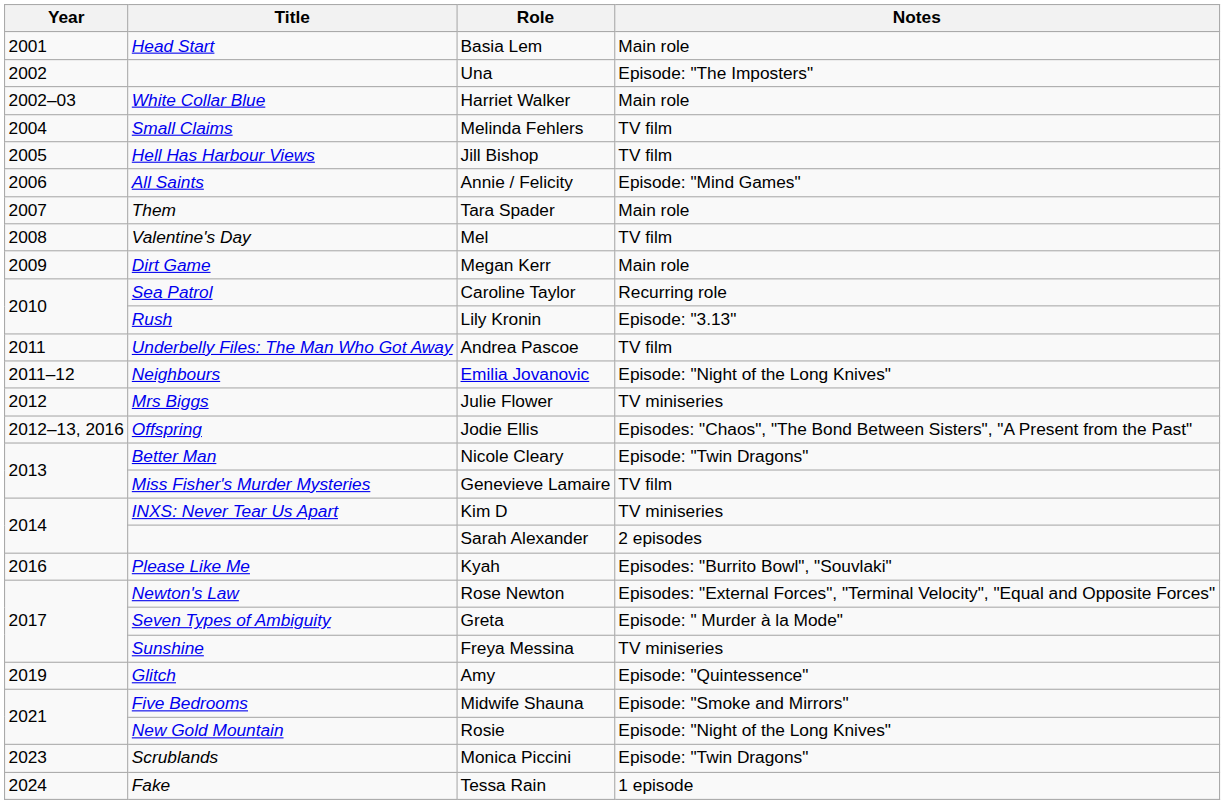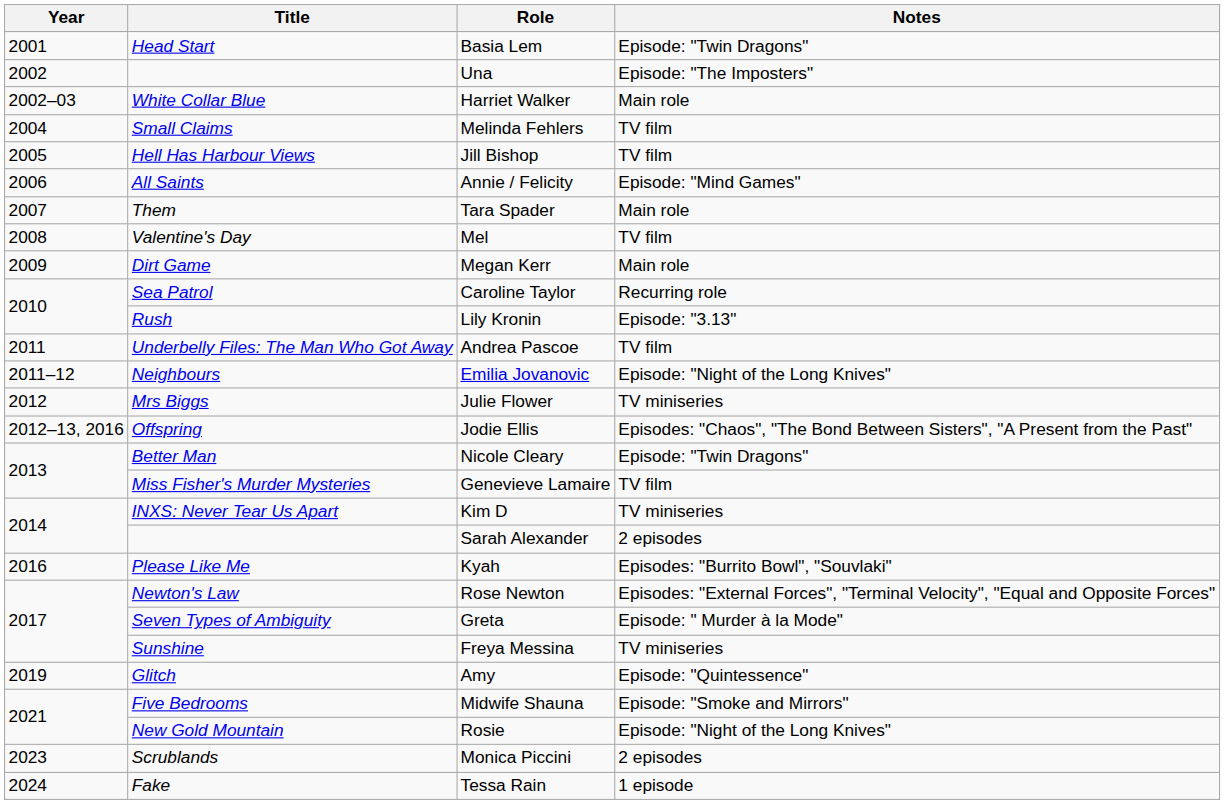Basia Lem | Notes: Main role -> Episode: "Twin Dragons"
Monica Piccini | Notes: Episode: "Twin Dragons" -> 2 episodes
